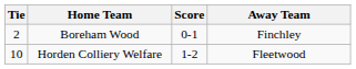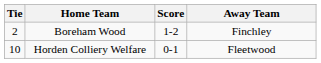Boreham Wood | Score: 0-1 -> 1-2
Horden Colliery Welfare | Score: 1-2 -> 0-1
